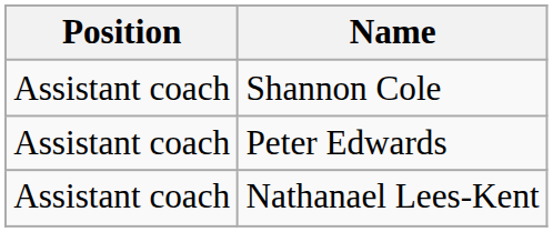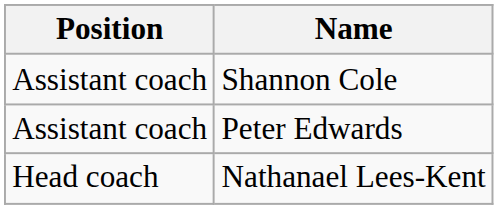Nathanael Lees-Kent | Position: Assistant coach -> Head coach
